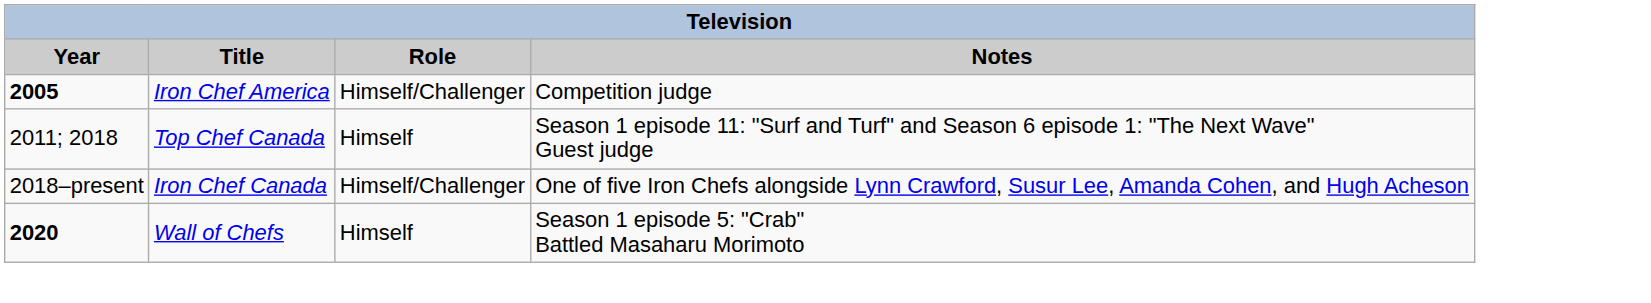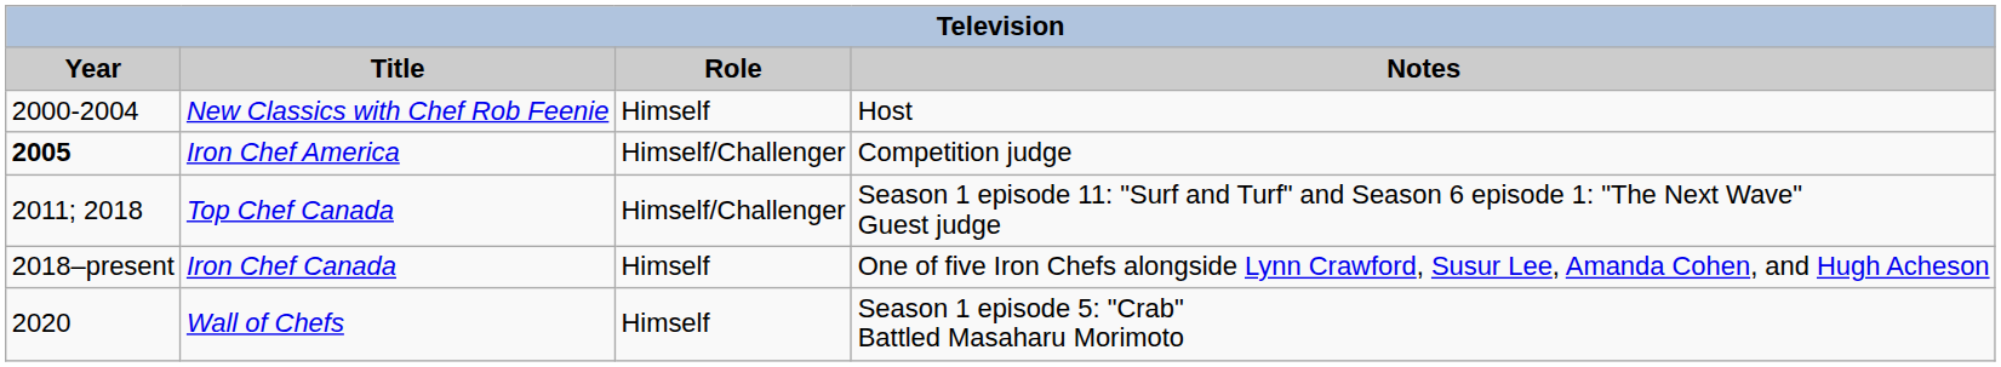+ row: 2000-2004 | New Classics with Chef Rob Feenie | Himself | Host
Top Chef Canada | Role: Himself -> Himself/Challenger
Iron Chef Canada | Role: Himself/Challenger -> Himself
Wall of Chefs | Year: bold -> normal
